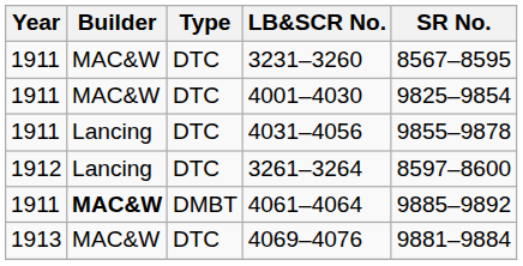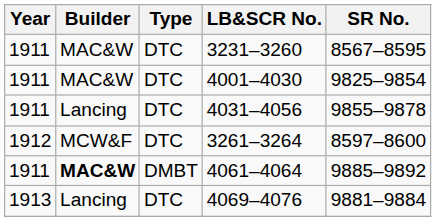3261–3264 | Builder: Lancing -> MCW&F
4069–4076 | Builder: MAC&W -> Lancing
